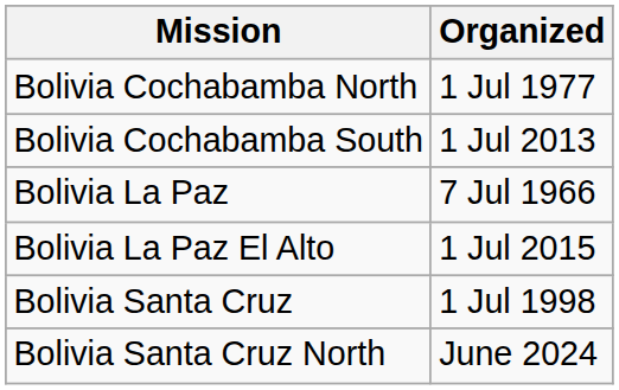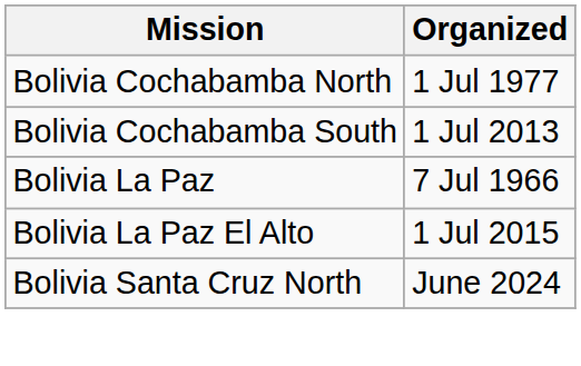- row: Bolivia Santa Cruz | 1 Jul 1998
